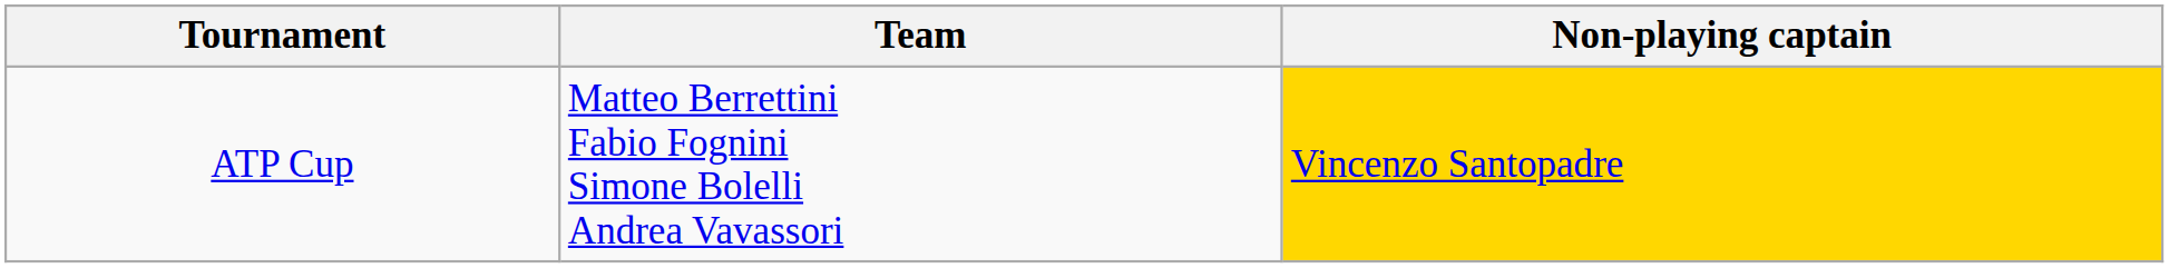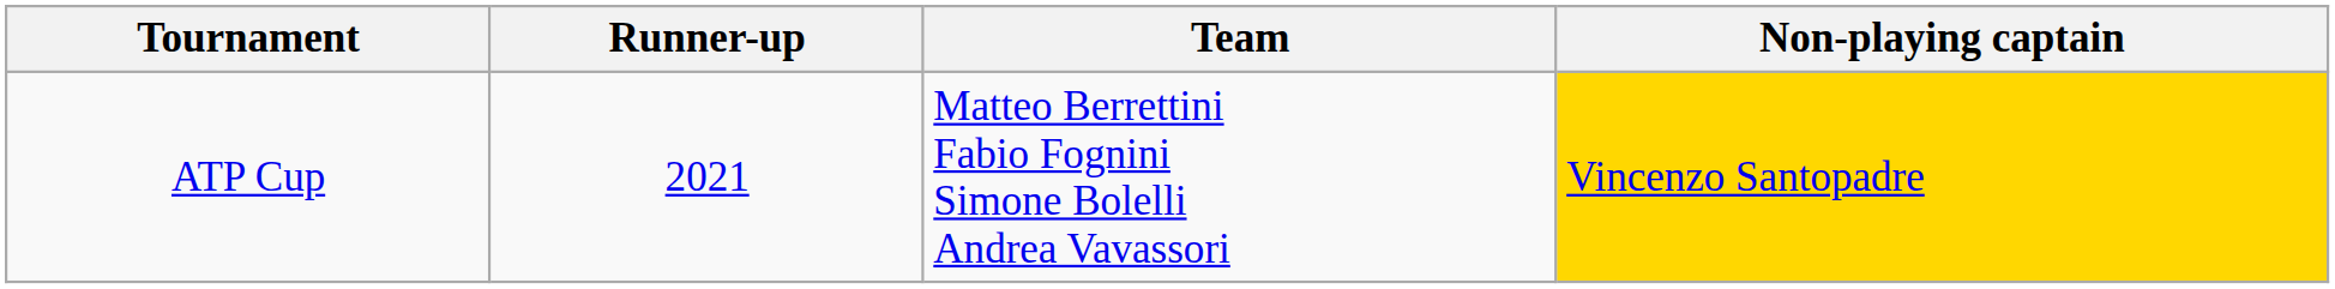+ column: Runner-up | 2021
